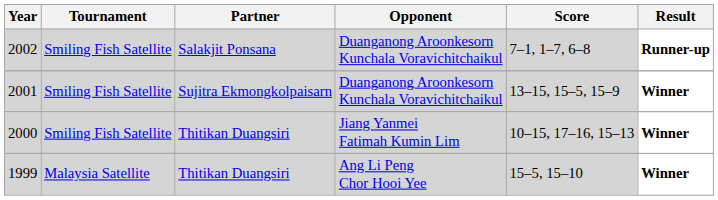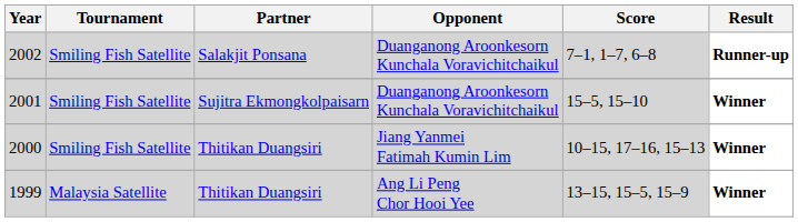2001 | Score: 13–15, 15–5, 15–9 -> 15–5, 15–10
1999 | Score: 15–5, 15–10 -> 13–15, 15–5, 15–9
